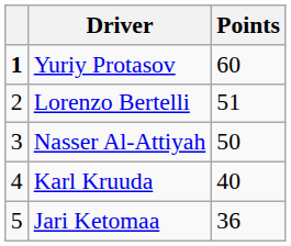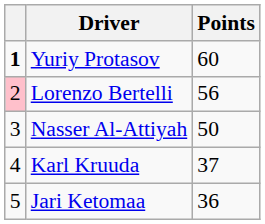Lorenzo Bertelli | column 1: no background -> pink background
Lorenzo Bertelli | Points: 51 -> 56
Karl Kruuda | Points: 40 -> 37
